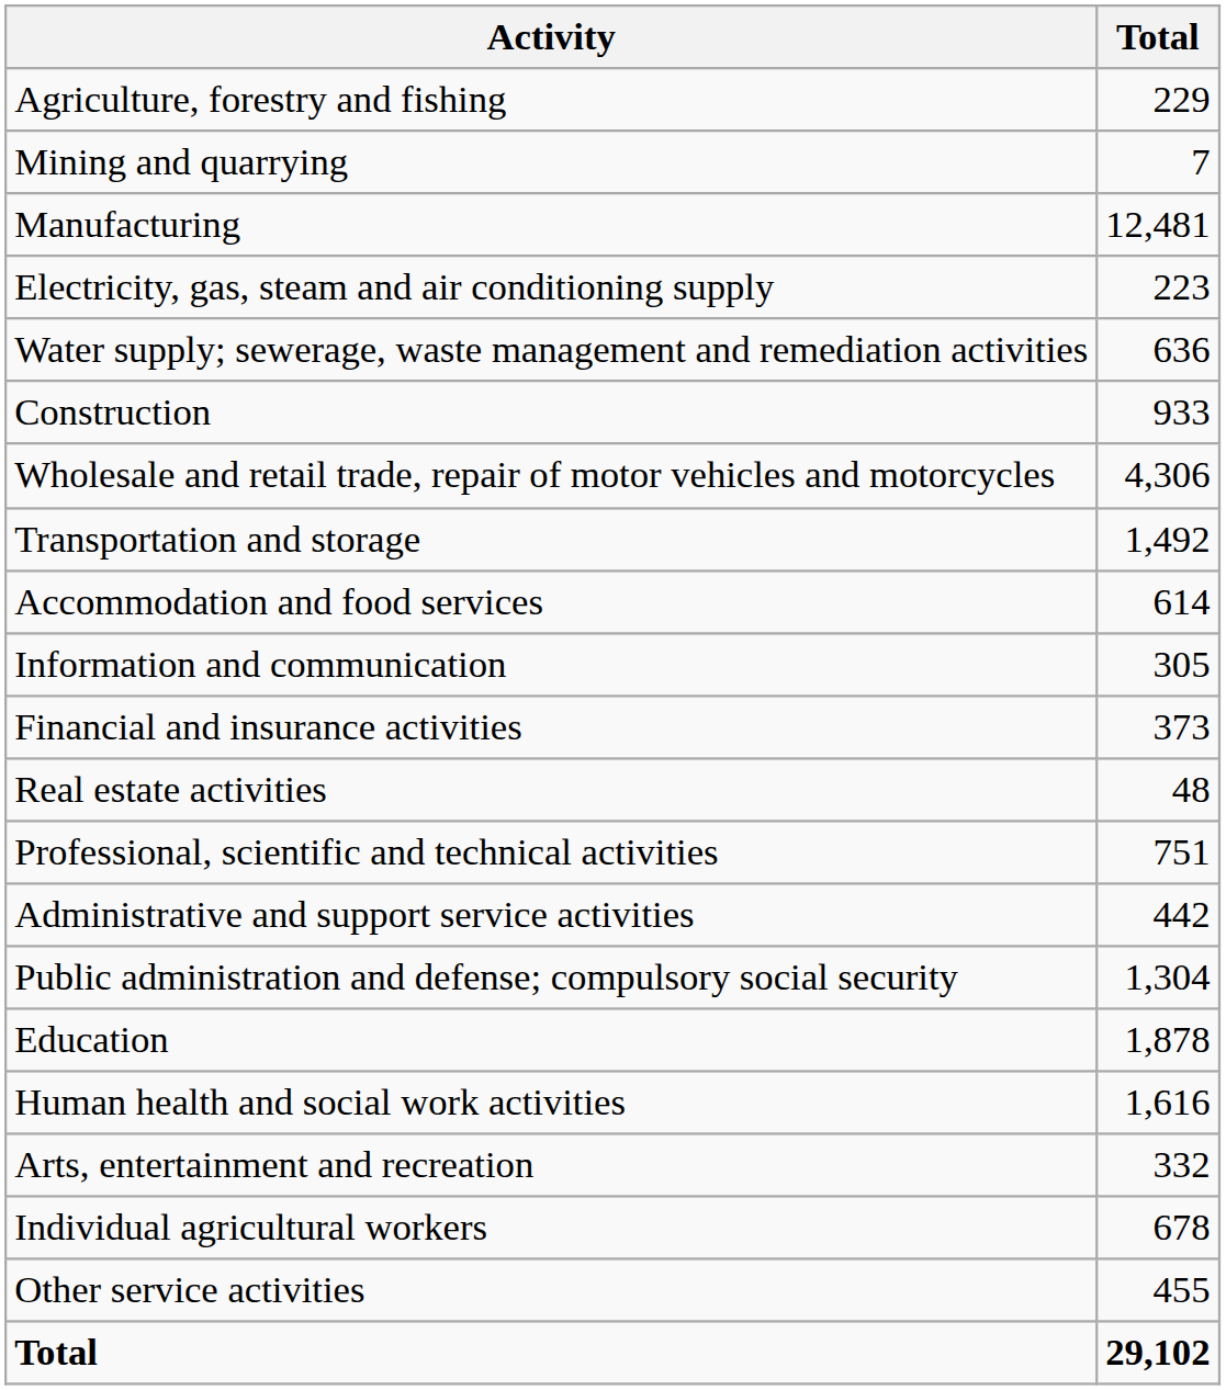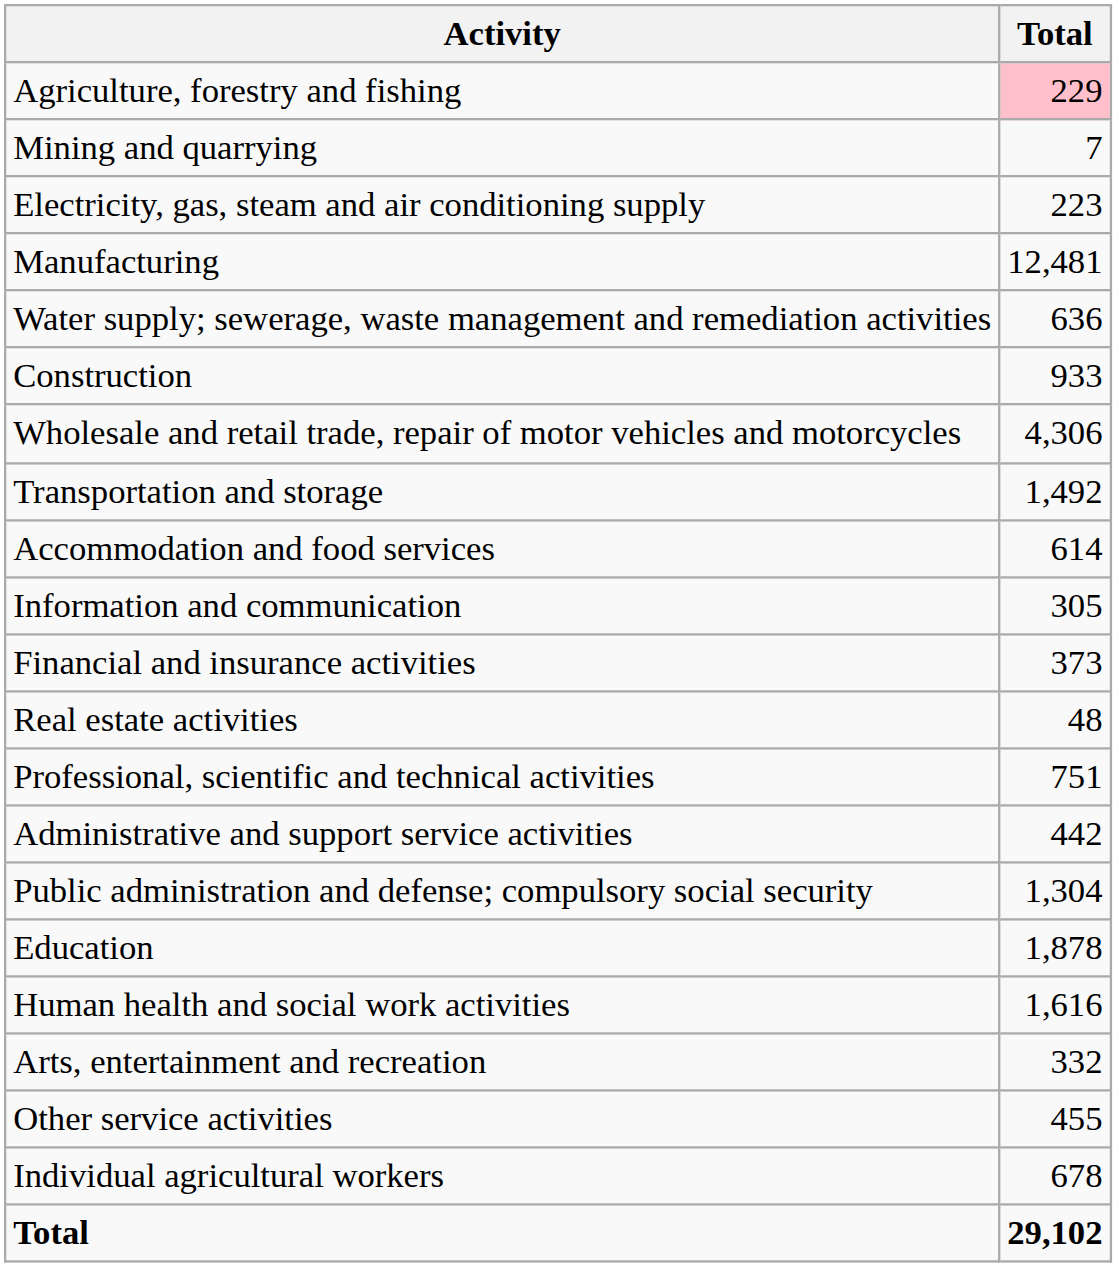Agriculture, forestry and fishing | Total: no background -> pink background
rows swapped: Manufacturing <-> Electricity, gas, steam and air conditioning supply
rows swapped: Other service activities <-> Individual agricultural workers
